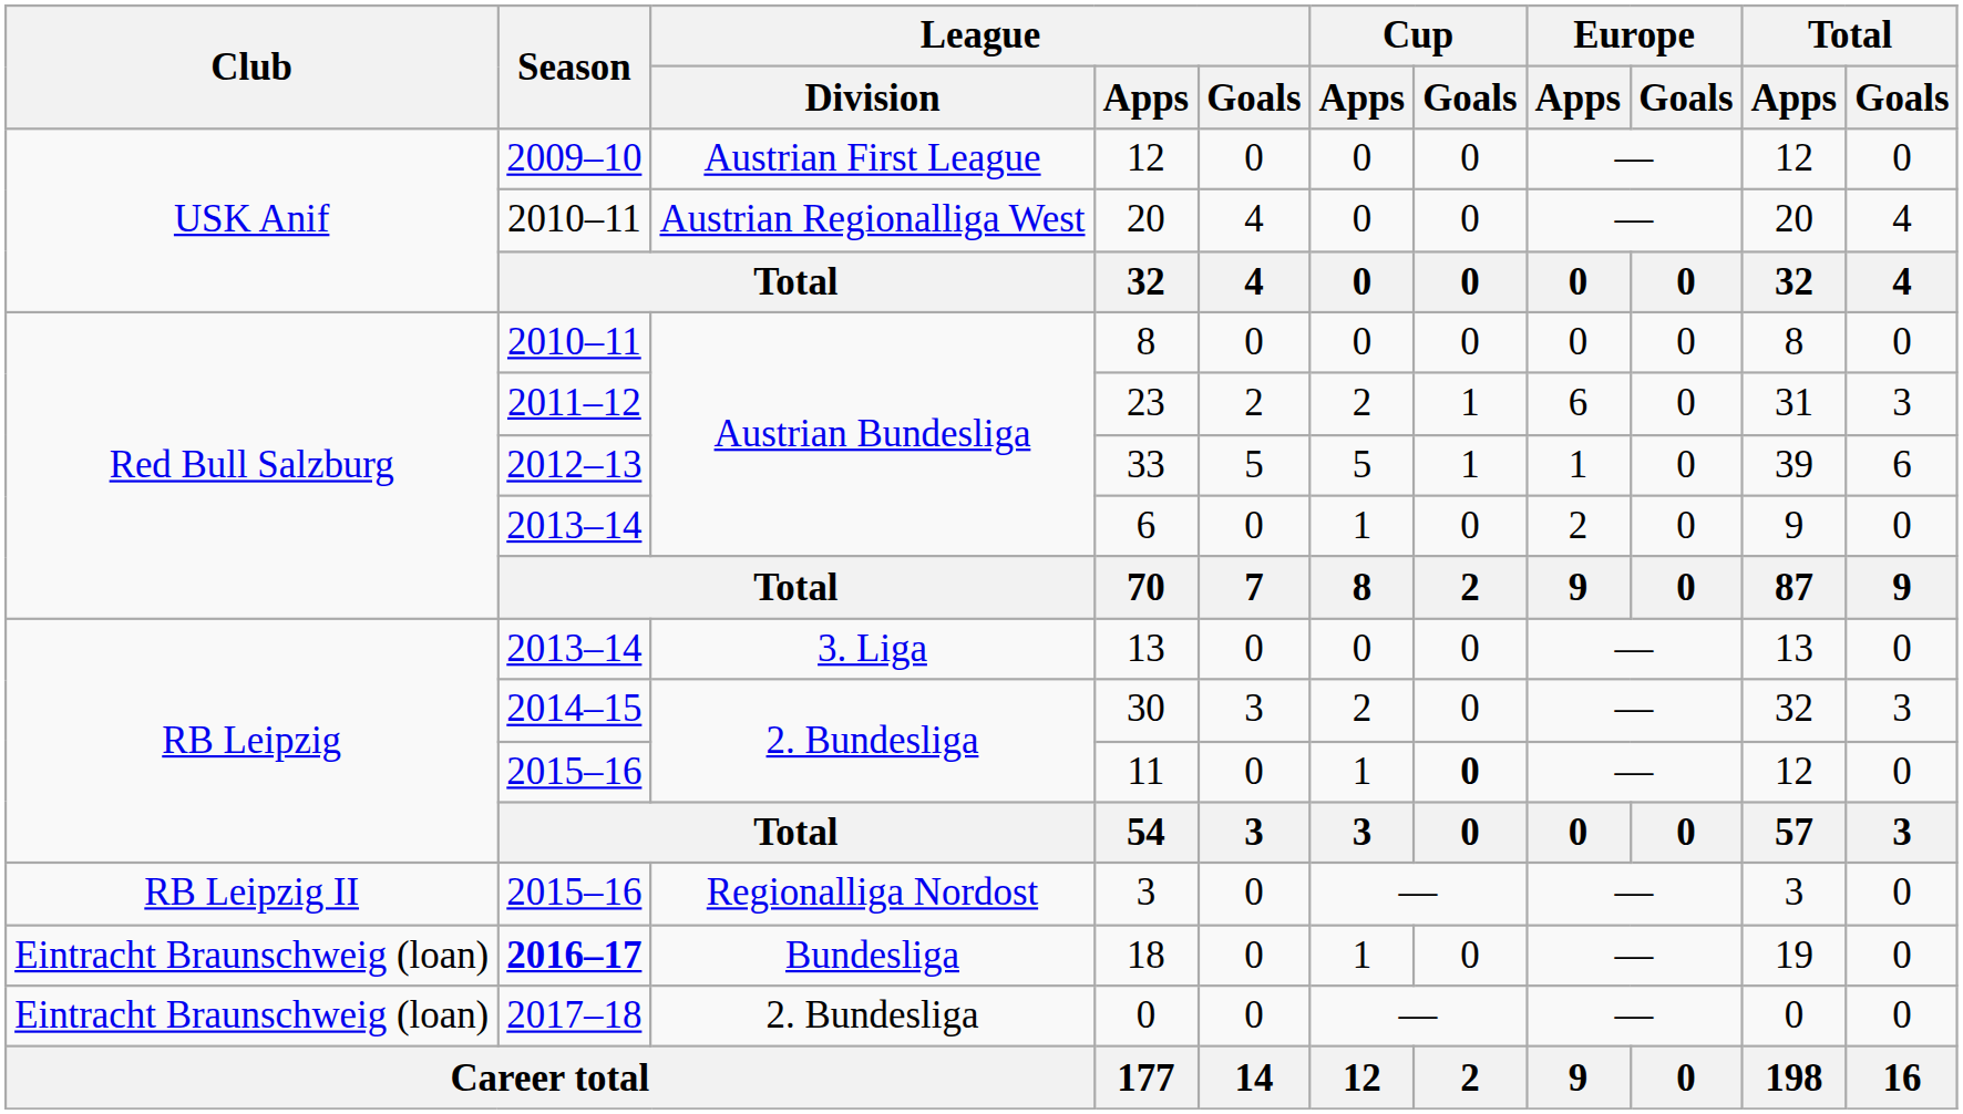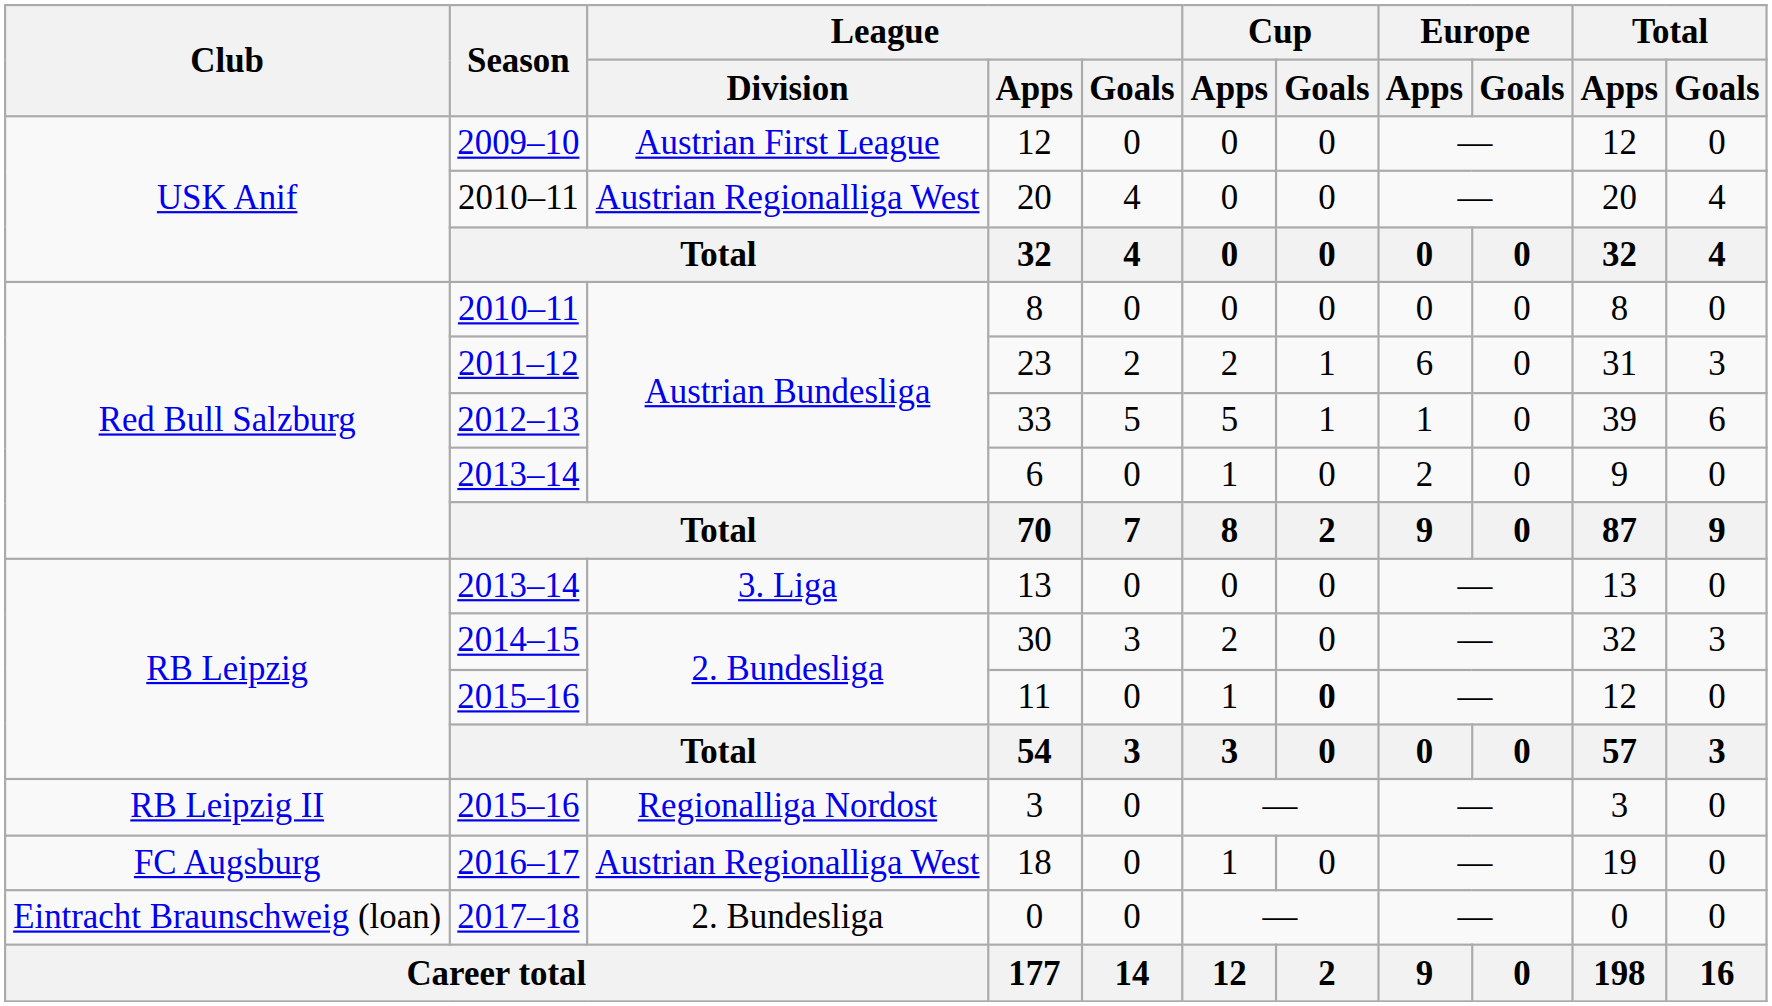18 | Club: Eintracht Braunschweig (loan) -> FC Augsburg
18 | Season: bold -> normal
18 | League / Division: Bundesliga -> Austrian Regionalliga West
